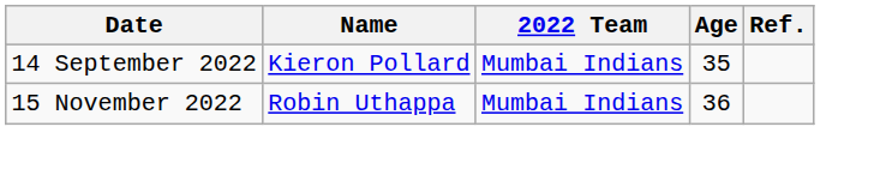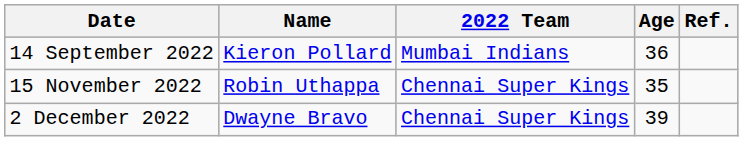14 September 2022 | Age: 35 -> 36
15 November 2022 | 2022 Team: Mumbai Indians -> Chennai Super Kings
15 November 2022 | Age: 36 -> 35
+ row: 2 December 2022 | Dwayne Bravo | Chennai Super Kings | 39
